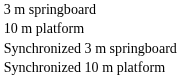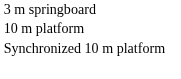- row: Synchronized 3 m springboard
